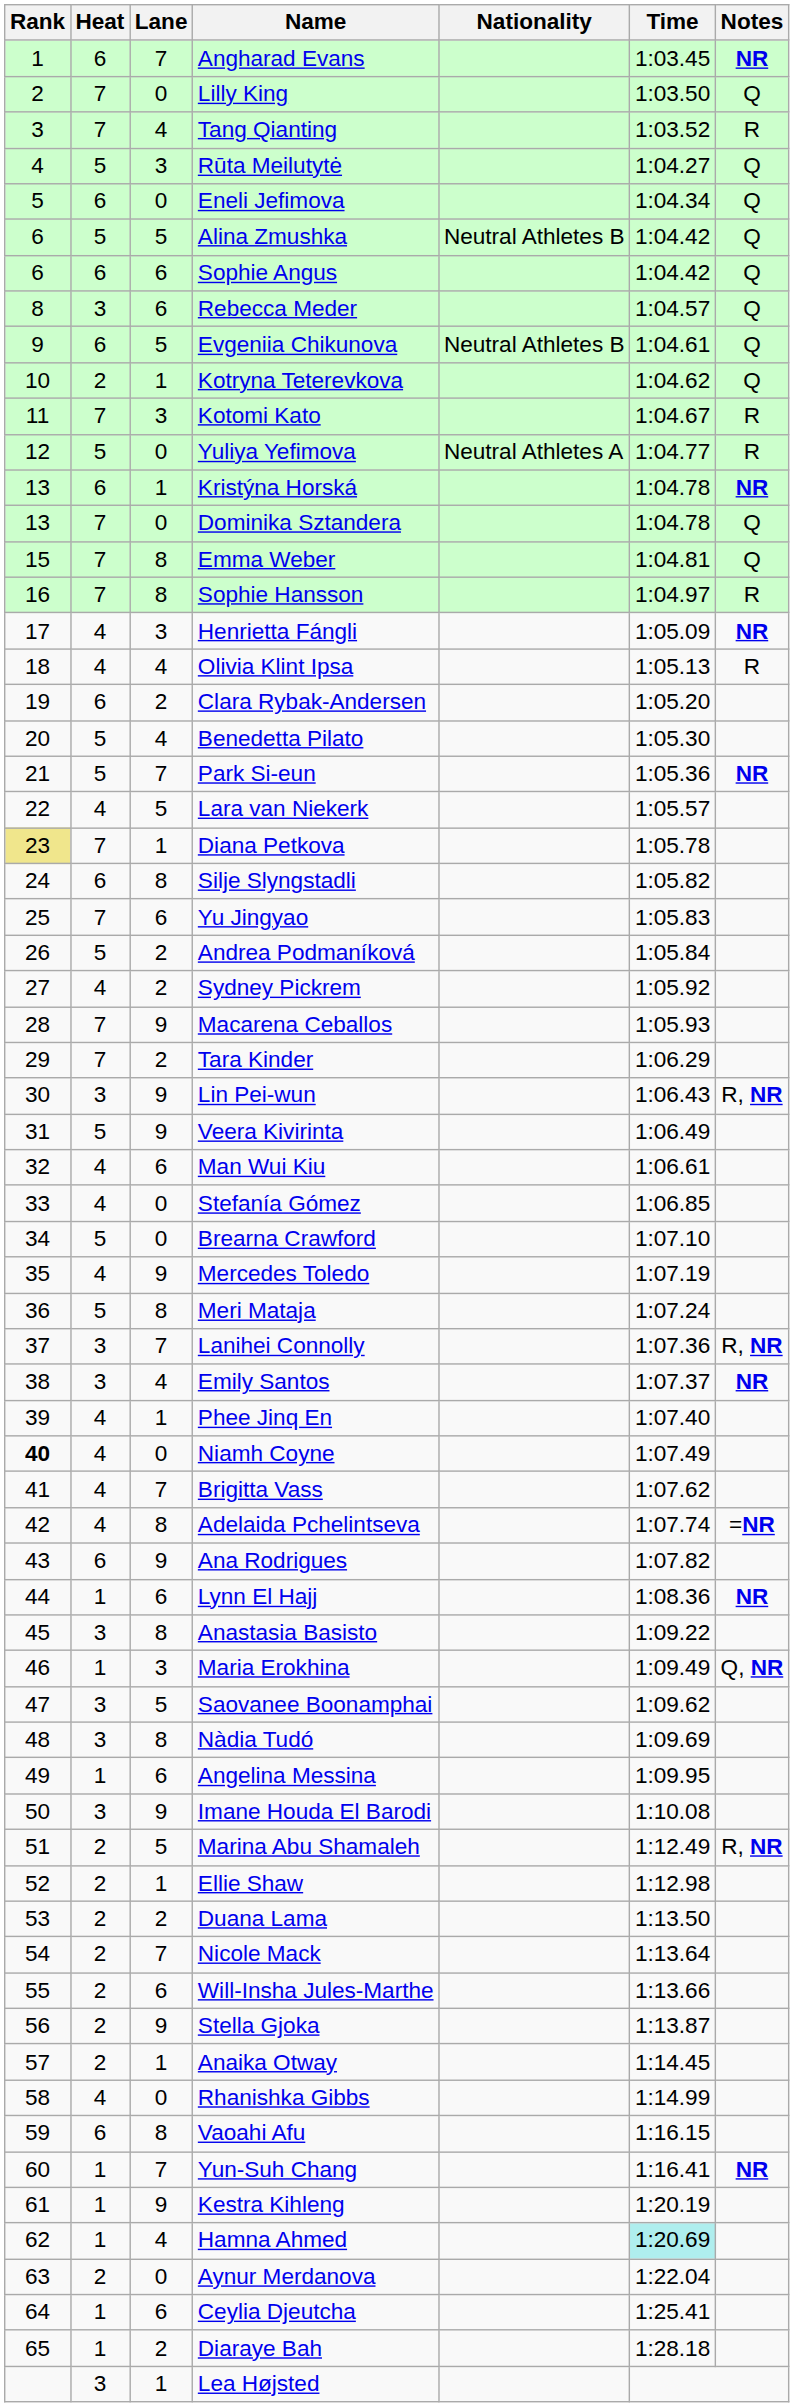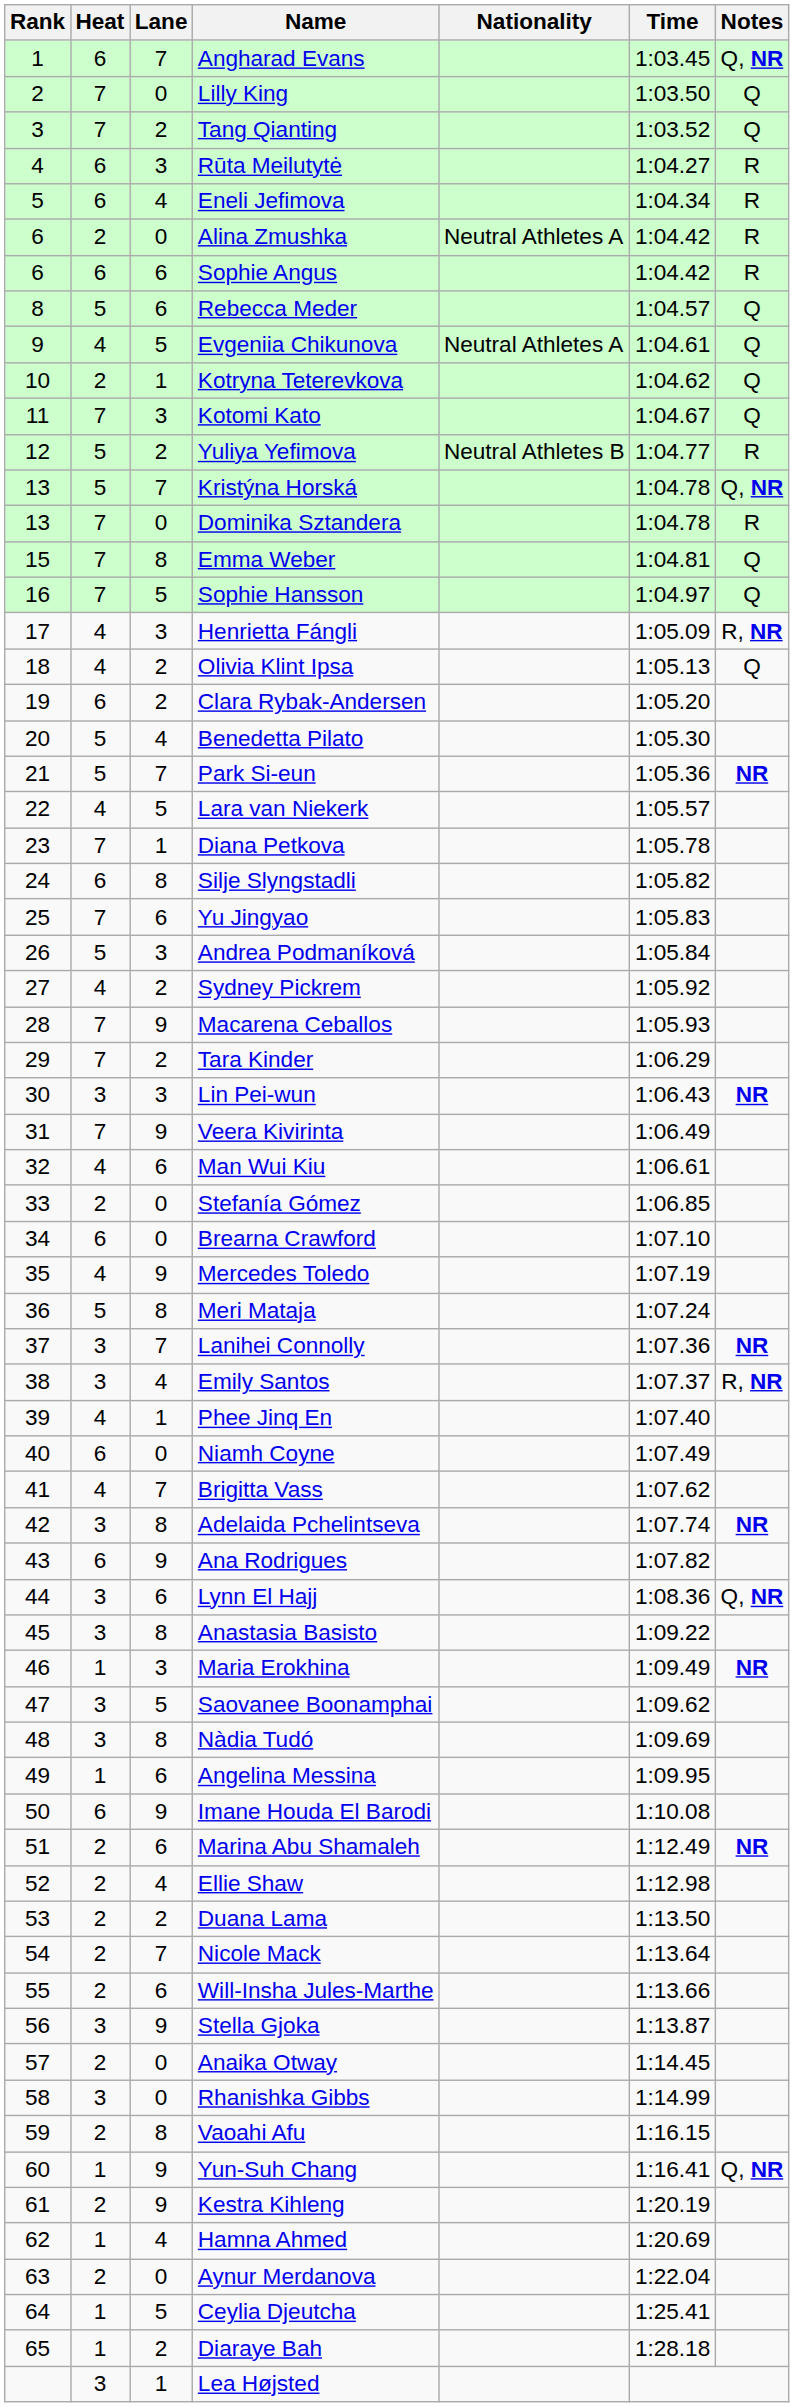Angharad Evans | Notes: NR -> Q, NR
Tang Qianting | Lane: 4 -> 2
Tang Qianting | Notes: R -> Q
Rūta Meilutytė | Heat: 5 -> 6
Rūta Meilutytė | Notes: Q -> R
Eneli Jefimova | Lane: 0 -> 4
Eneli Jefimova | Notes: Q -> R
Alina Zmushka | Heat: 5 -> 2
Alina Zmushka | Lane: 5 -> 0
Alina Zmushka | Nationality: Neutral Athletes B -> Neutral Athletes A
Alina Zmushka | Notes: Q -> R
Sophie Angus | Notes: Q -> R
Rebecca Meder | Heat: 3 -> 5
Evgeniia Chikunova | Heat: 6 -> 4
Evgeniia Chikunova | Nationality: Neutral Athletes B -> Neutral Athletes A
Kotomi Kato | Notes: R -> Q
Yuliya Yefimova | Lane: 0 -> 2
Yuliya Yefimova | Nationality: Neutral Athletes A -> Neutral Athletes B
Kristýna Horská | Heat: 6 -> 5
Kristýna Horská | Lane: 1 -> 7
Kristýna Horská | Notes: NR -> Q, NR
Dominika Sztandera | Notes: Q -> R
Sophie Hansson | Lane: 8 -> 5
Sophie Hansson | Notes: R -> Q
Henrietta Fángli | Notes: NR -> R, NR
Olivia Klint Ipsa | Lane: 4 -> 2
Olivia Klint Ipsa | Notes: R -> Q
Diana Petkova | Rank: khaki background -> no background
Andrea Podmaníková | Lane: 2 -> 3
Lin Pei-wun | Lane: 9 -> 3
Lin Pei-wun | Notes: R, NR -> NR
Veera Kivirinta | Heat: 5 -> 7
Stefanía Gómez | Heat: 4 -> 2
Brearna Crawford | Heat: 5 -> 6
Lanihei Connolly | Notes: R, NR -> NR
Emily Santos | Notes: NR -> R, NR
Niamh Coyne | Rank: bold -> normal
Niamh Coyne | Heat: 4 -> 6
Adelaida Pchelintseva | Heat: 4 -> 3
Adelaida Pchelintseva | Notes: =NR -> NR
Lynn El Hajj | Heat: 1 -> 3
Lynn El Hajj | Notes: NR -> Q, NR
Maria Erokhina | Notes: Q, NR -> NR
Imane Houda El Barodi | Heat: 3 -> 6
Marina Abu Shamaleh | Lane: 5 -> 6
Marina Abu Shamaleh | Notes: R, NR -> NR
Ellie Shaw | Lane: 1 -> 4
Stella Gjoka | Heat: 2 -> 3
Anaika Otway | Lane: 1 -> 0
Rhanishka Gibbs | Heat: 4 -> 3
Vaoahi Afu | Heat: 6 -> 2
Yun-Suh Chang | Lane: 7 -> 9
Yun-Suh Chang | Notes: NR -> Q, NR
Kestra Kihleng | Heat: 1 -> 2
Hamna Ahmed | Time: paleturquoise background -> no background
Ceylia Djeutcha | Lane: 6 -> 5
